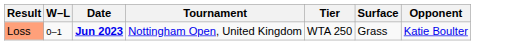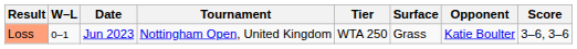+ column: Score | 3–6, 3–6
Loss | Date: bold -> normal
